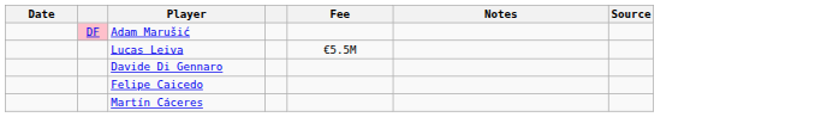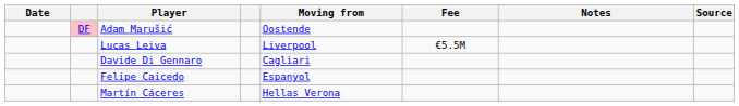+ column: Moving from | Oostende | Liverpool | Cagliari | Espanyol | Hellas Verona
